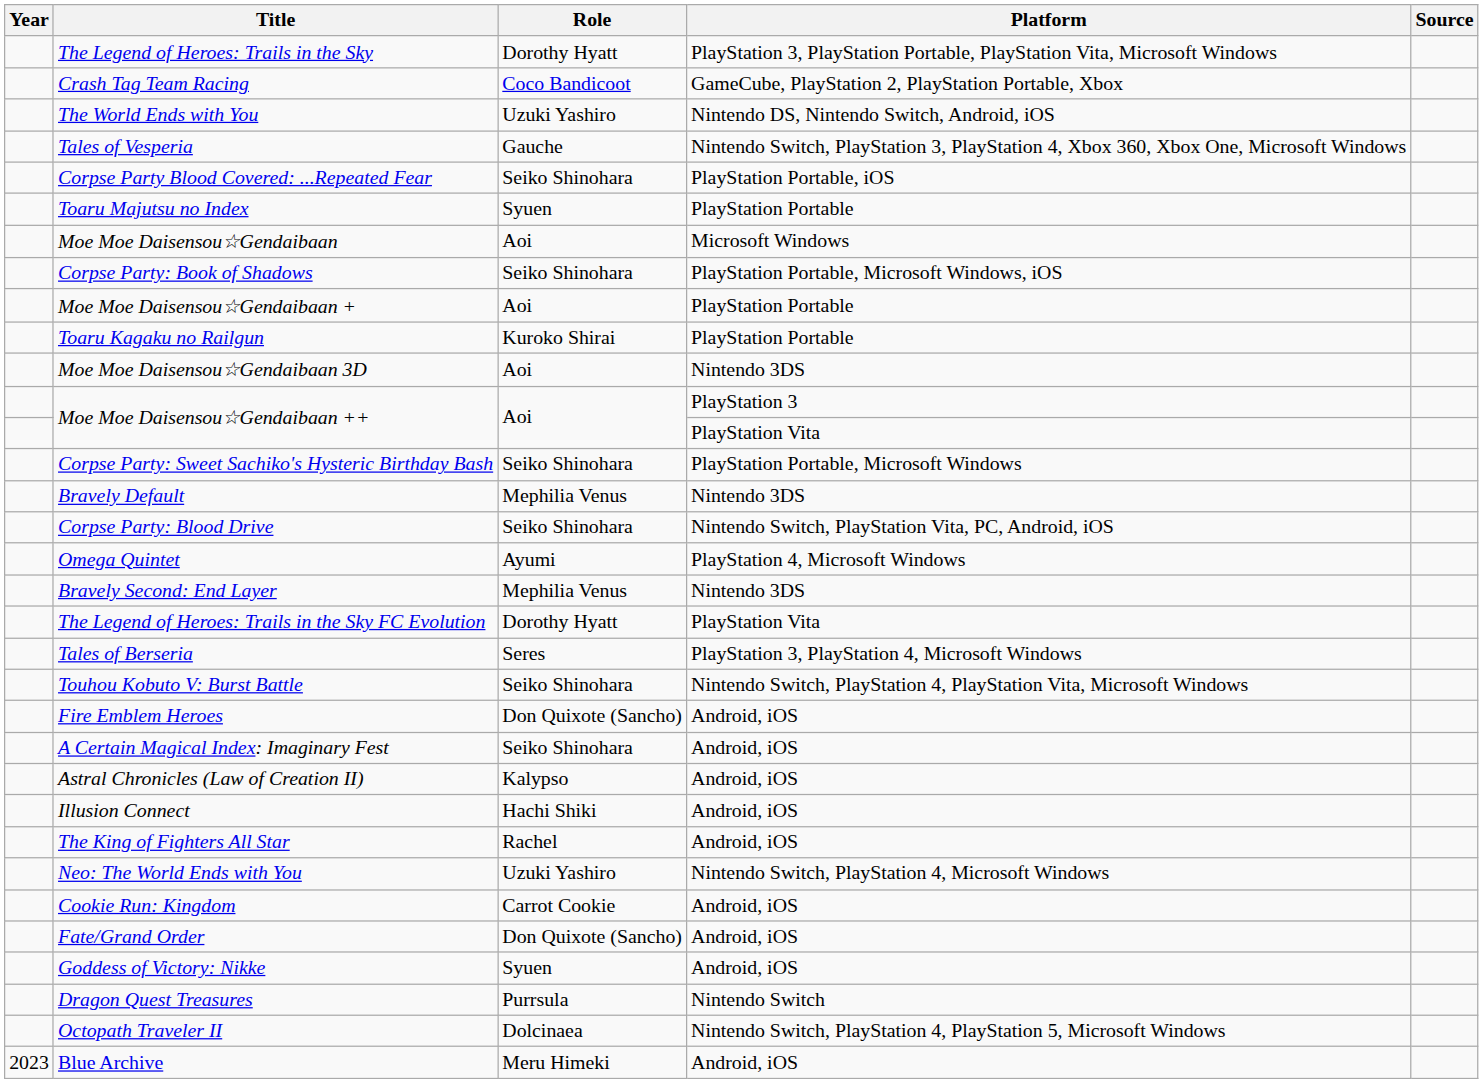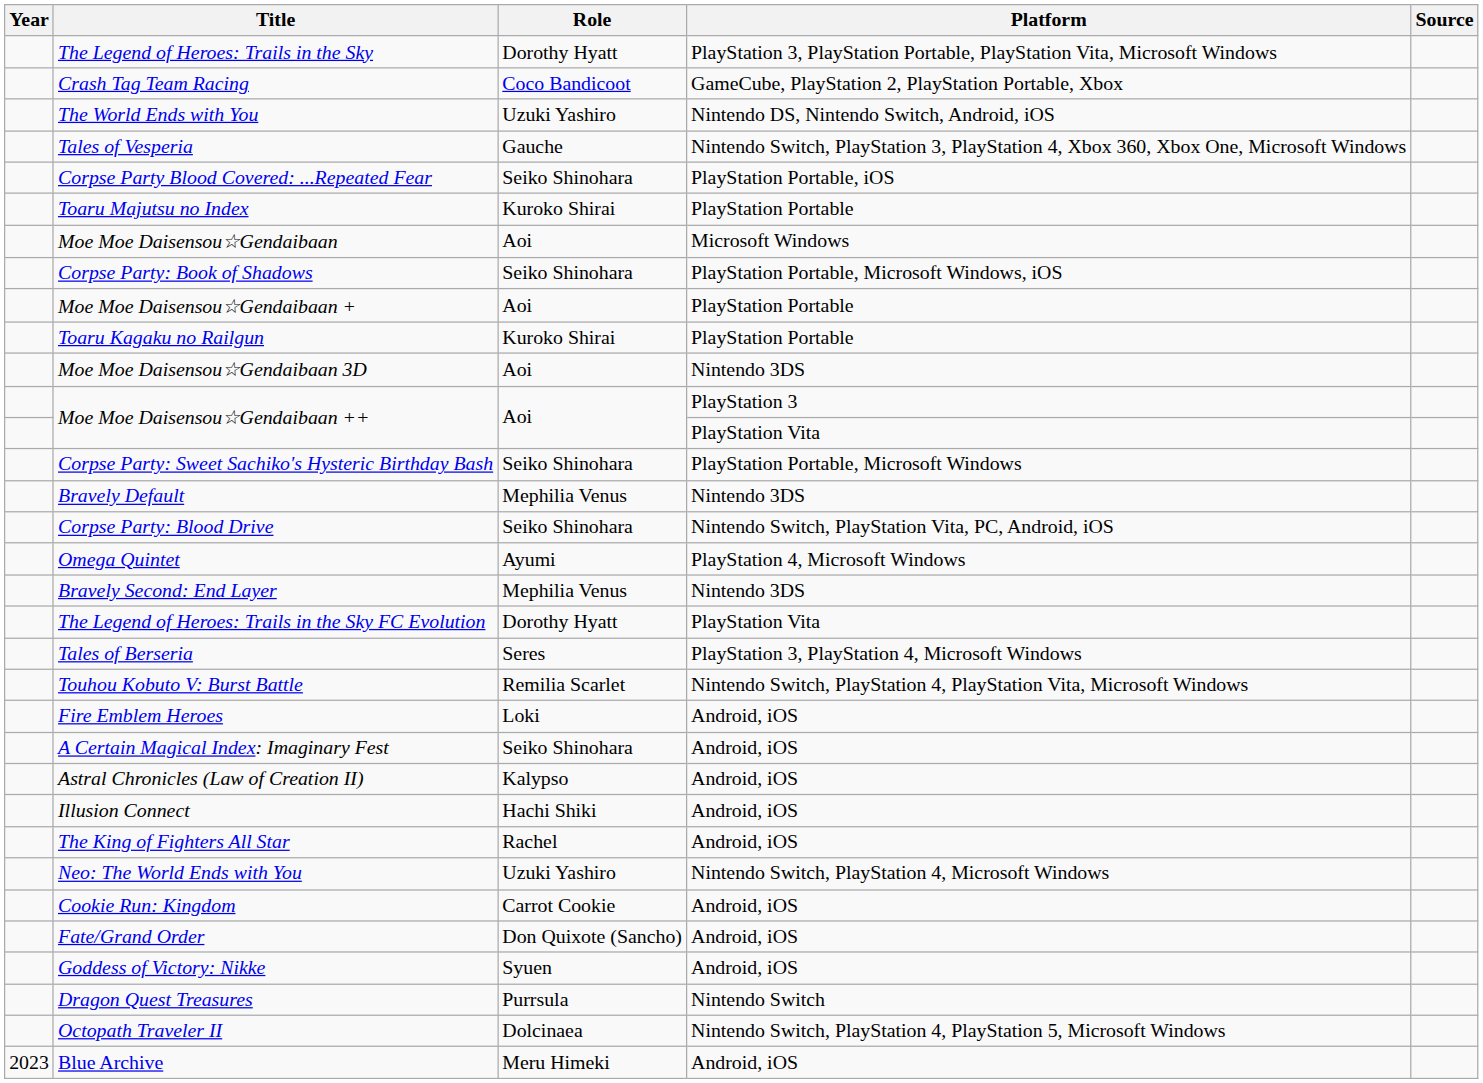Toaru Majutsu no Index | Role: Syuen -> Kuroko Shirai
Touhou Kobuto V: Burst Battle | Role: Seiko Shinohara -> Remilia Scarlet
Fire Emblem Heroes | Role: Don Quixote (Sancho) -> Loki
